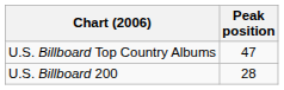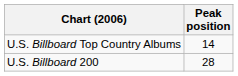U.S. Billboard Top Country Albums | Peak position: 47 -> 14
